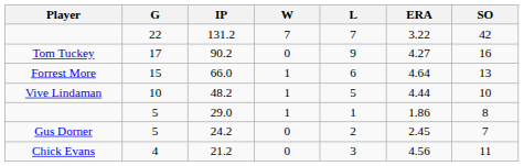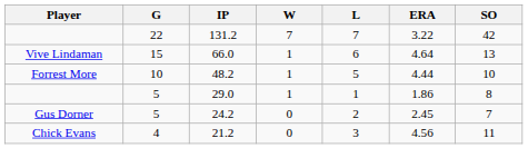- row: Tom Tuckey | 17 | 90.2 | 0 | 9 | 4.27 | 16
66.0 | Player: Forrest More -> Vive Lindaman
48.2 | Player: Vive Lindaman -> Forrest More
